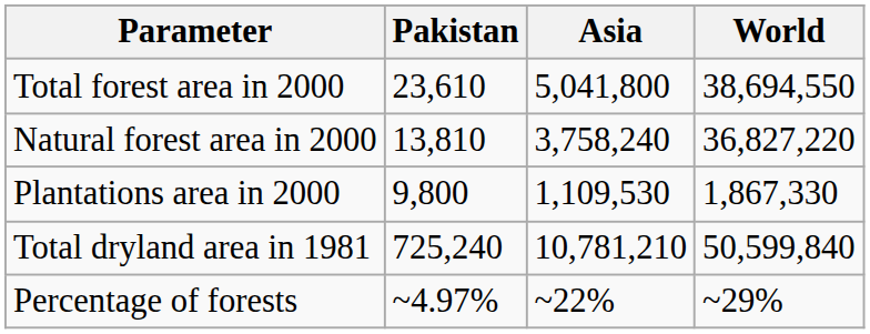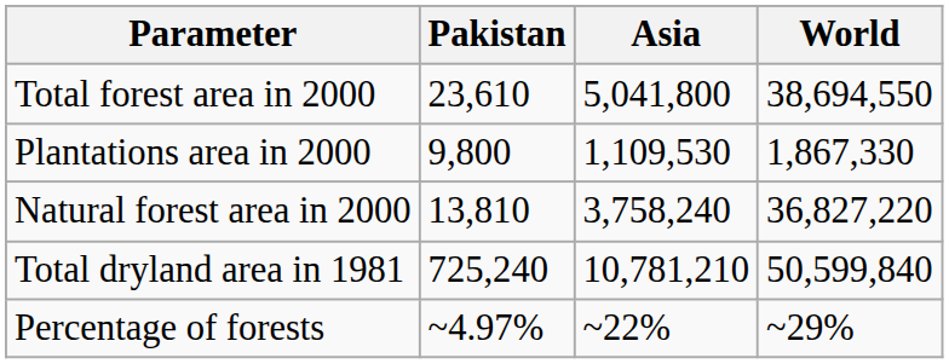rows swapped: Natural forest area in 2000 <-> Plantations area in 2000
